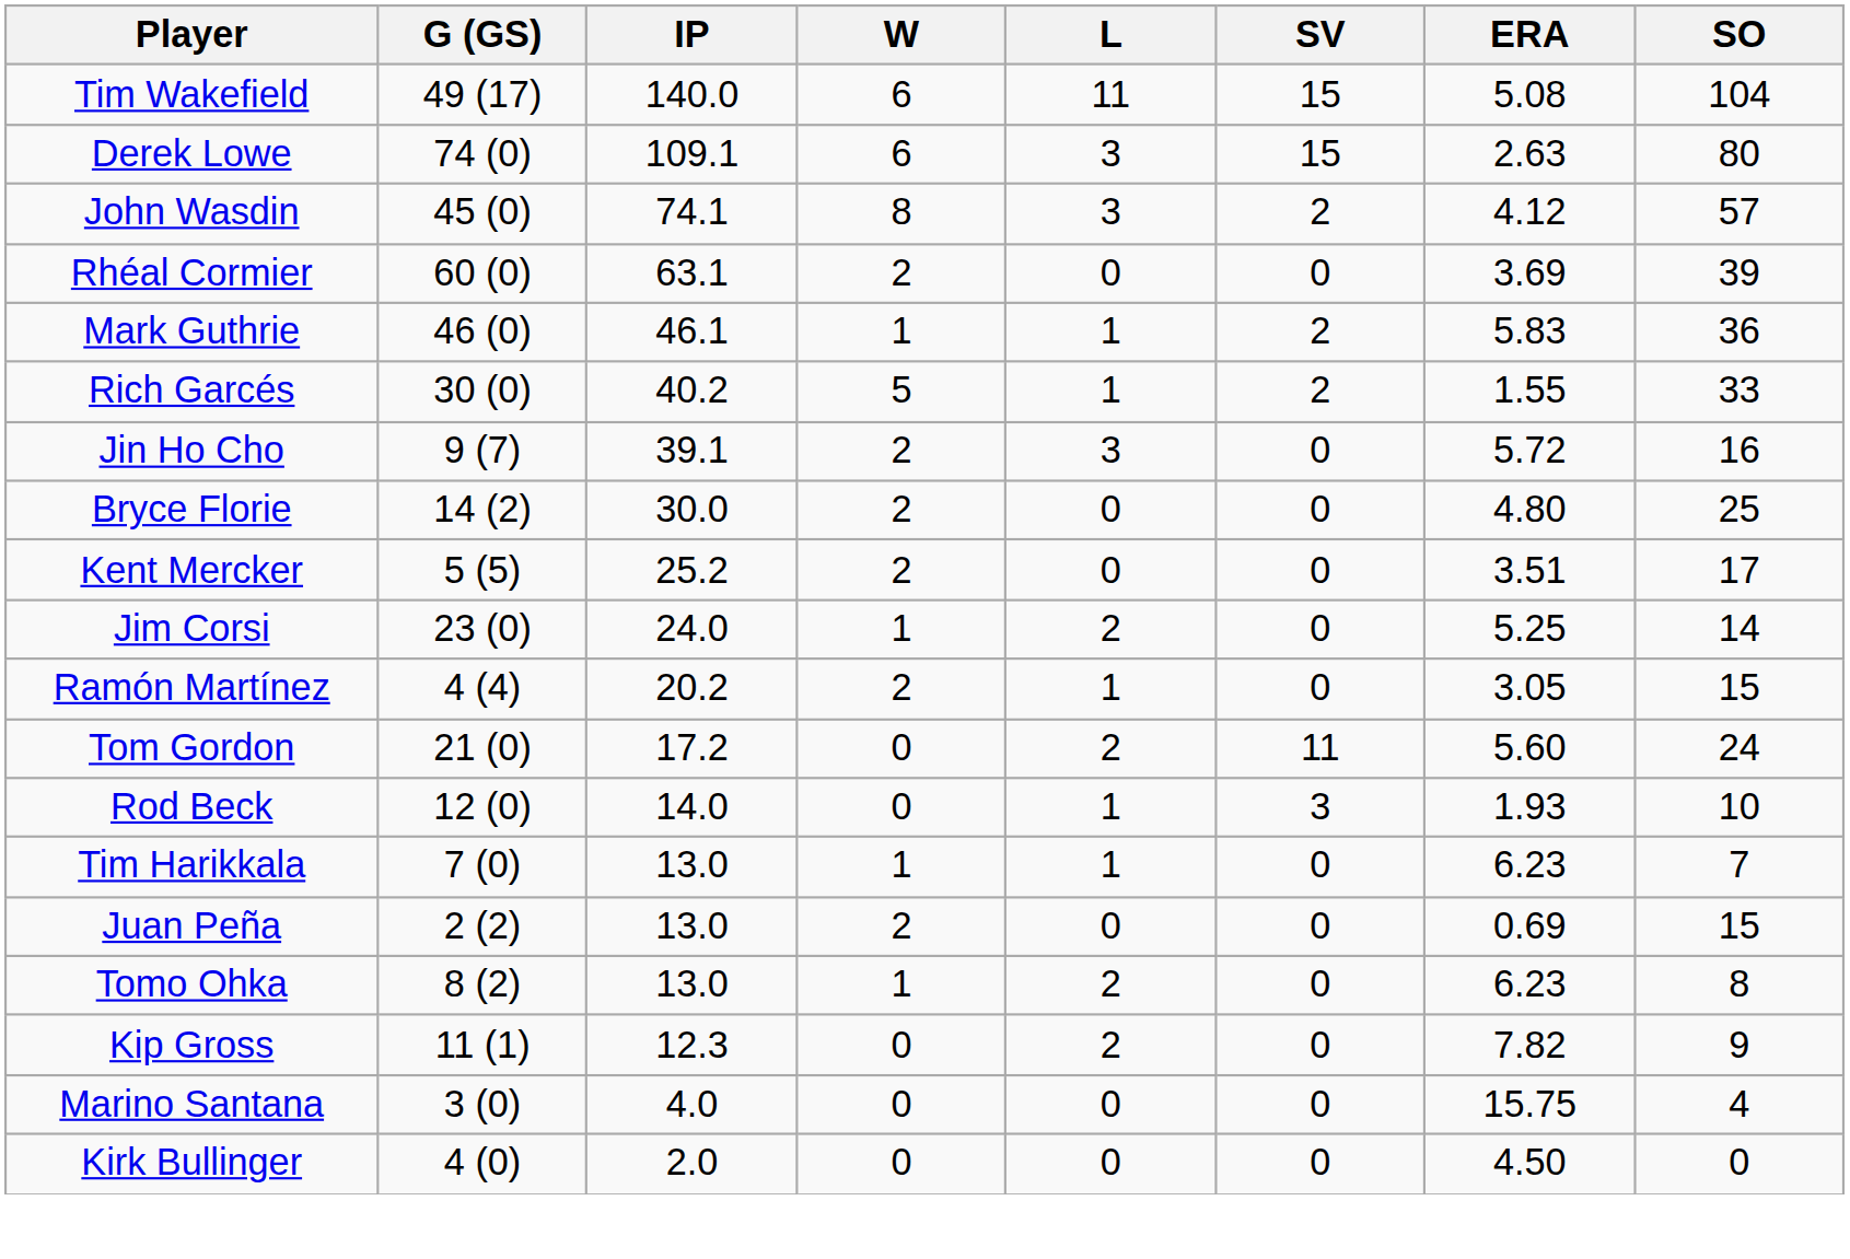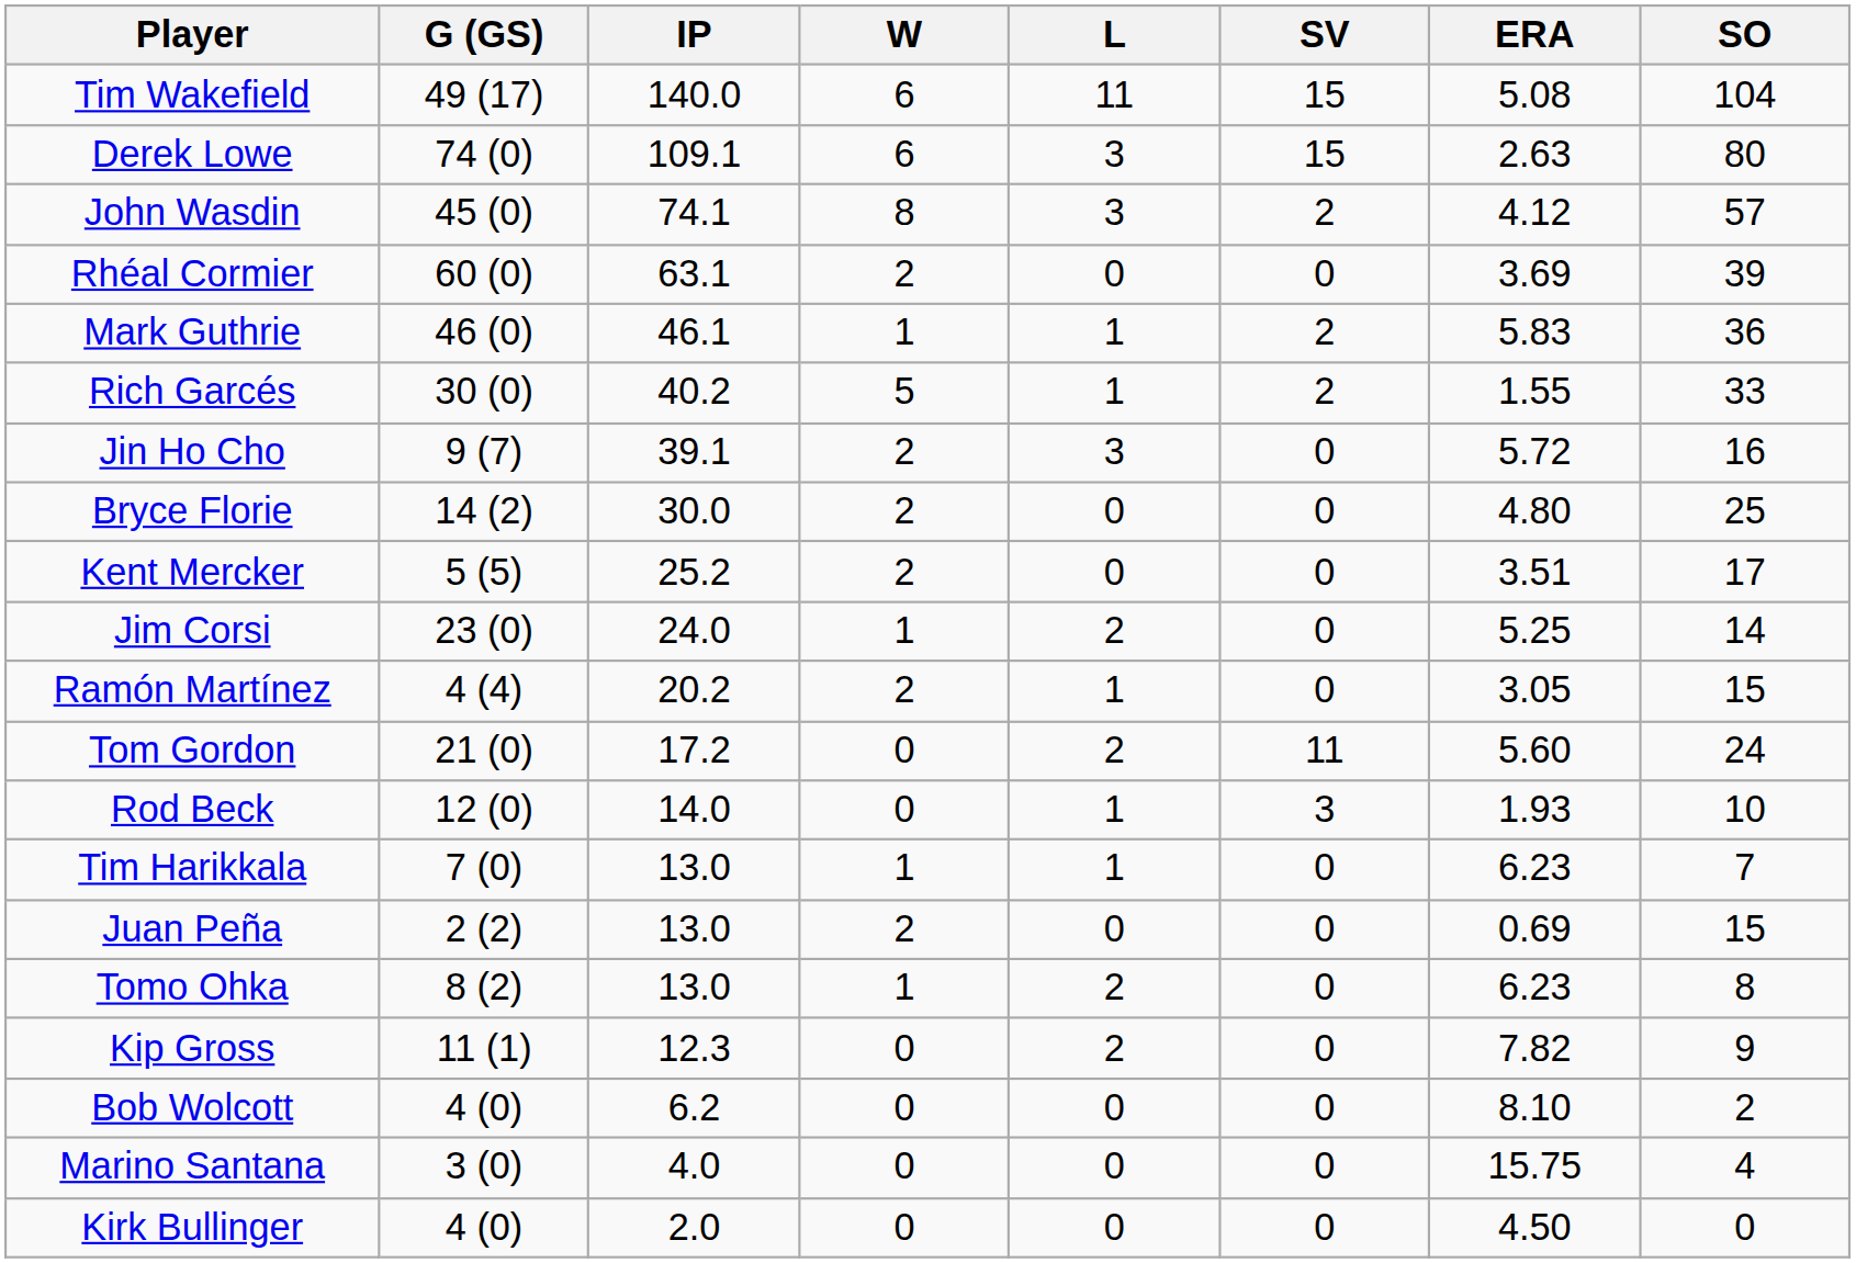+ row: Bob Wolcott | 4 (0) | 6.2 | 0 | 0 | 0 | 8.10 | 2
